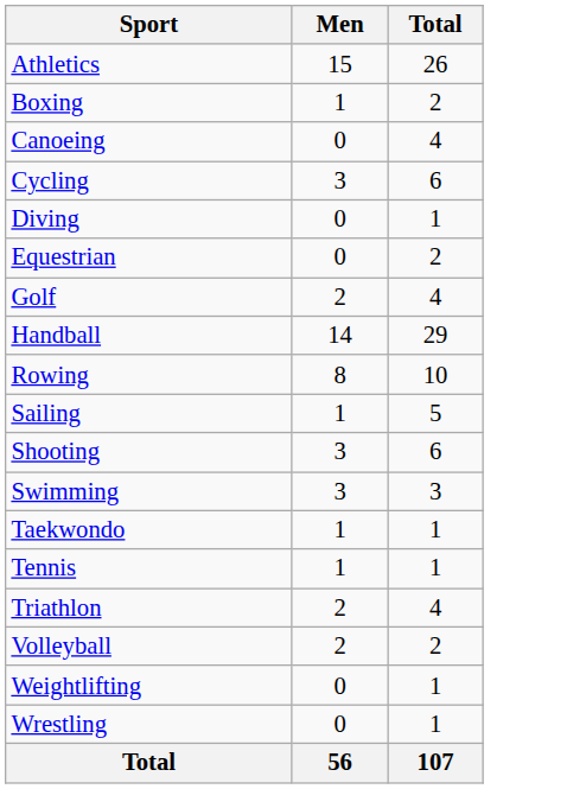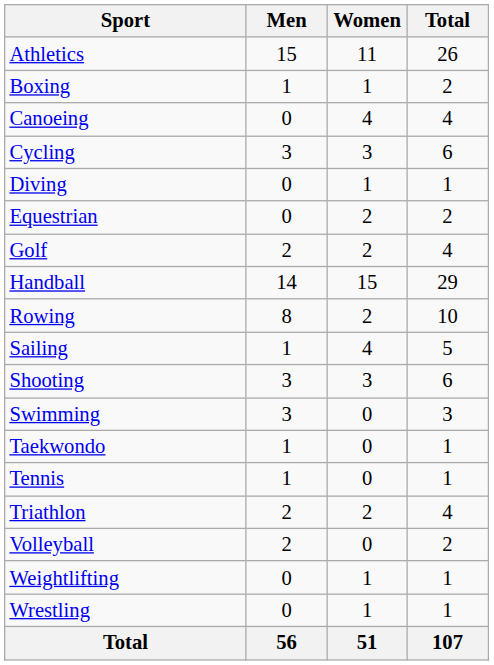+ column: Women | 11 | 1 | 4 | 3 | 1 | 2 | 2 | 15 | 2 | 4 | 3 | 0 | 0 | 0 | 2 | 0 | 1 | 1 | 51
